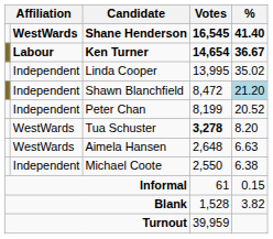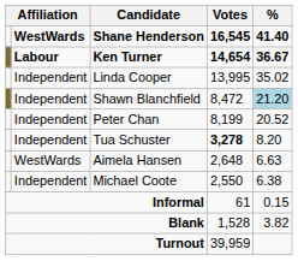Tua Schuster | column 2: WestWards -> Independent
